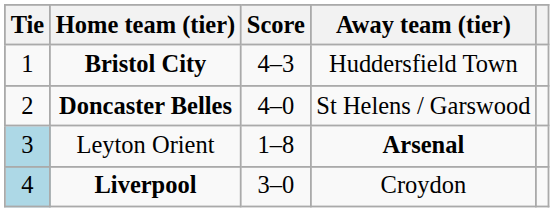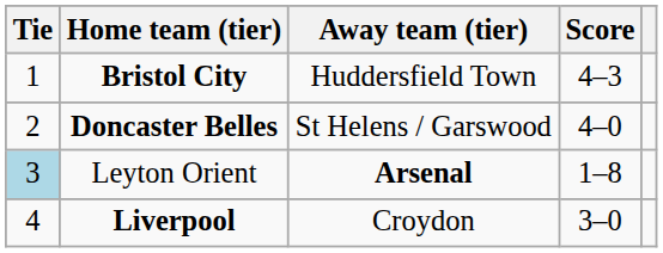columns swapped: Score <-> Away team (tier)
Liverpool | Tie: lightblue background -> no background
